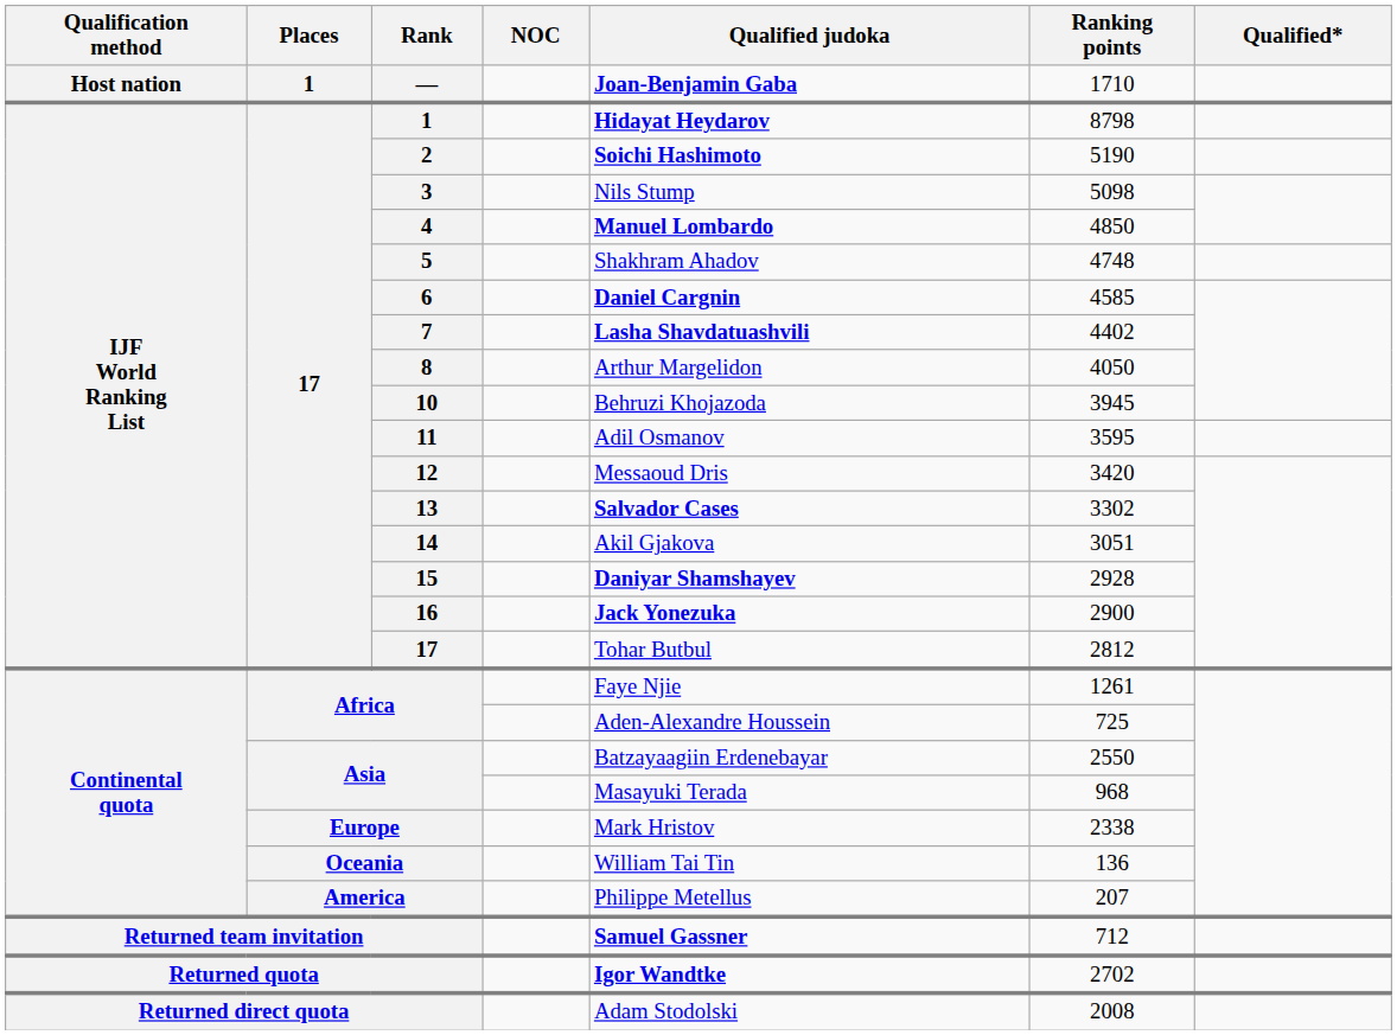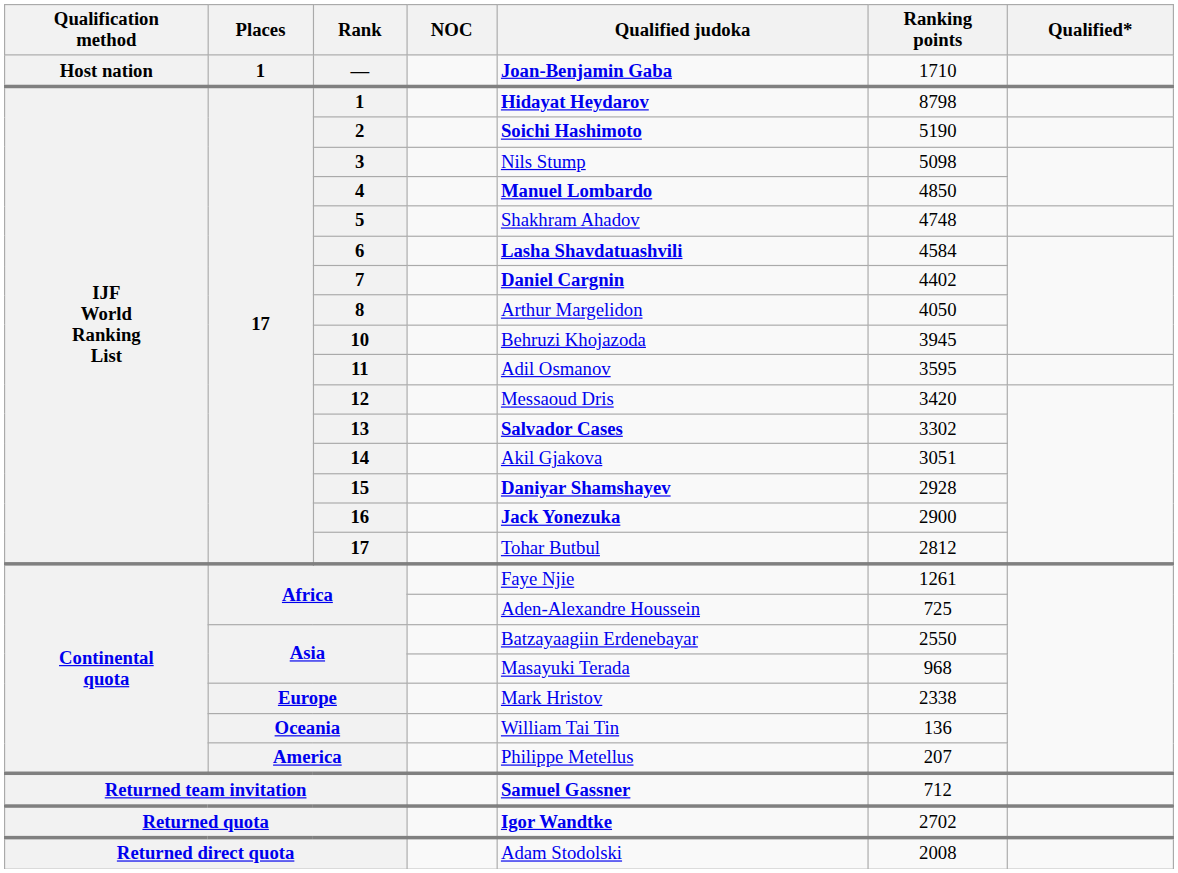6 | Qualified judoka: Daniel Cargnin -> Lasha Shavdatuashvili
6 | Ranking points: 4585 -> 4584
7 | Qualified judoka: Lasha Shavdatuashvili -> Daniel Cargnin
